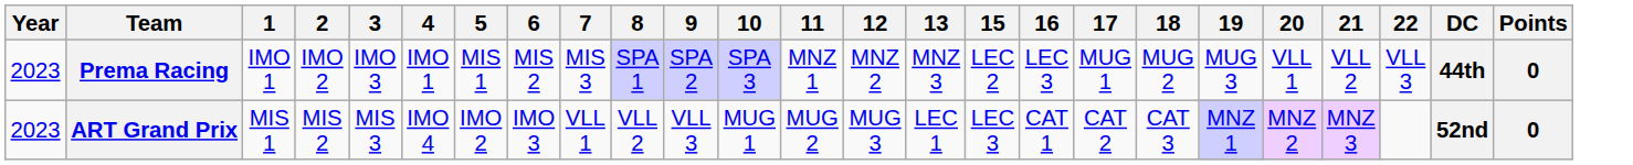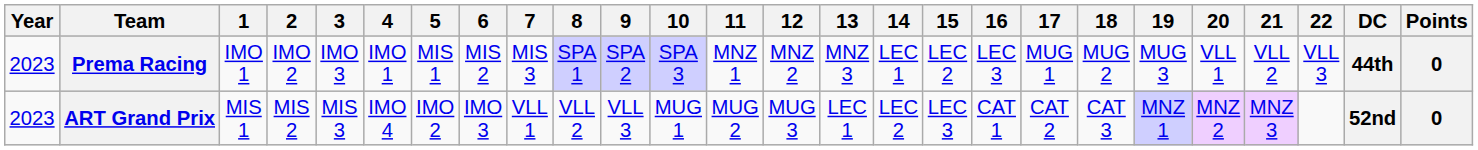+ column: 14 | LEC 1 | LEC 2
